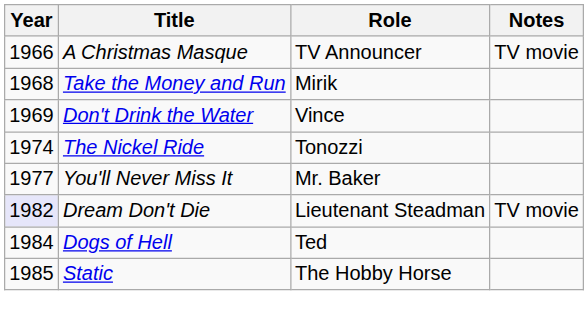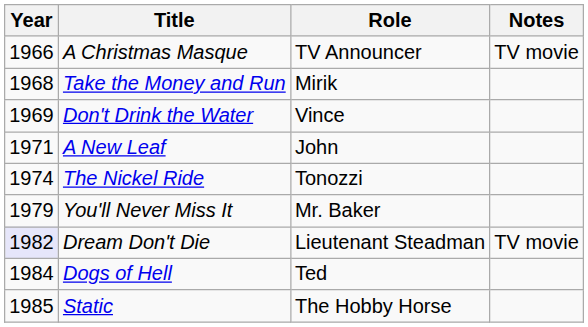+ row: 1971 | A New Leaf | John
You'll Never Miss It | Year: 1977 -> 1979
